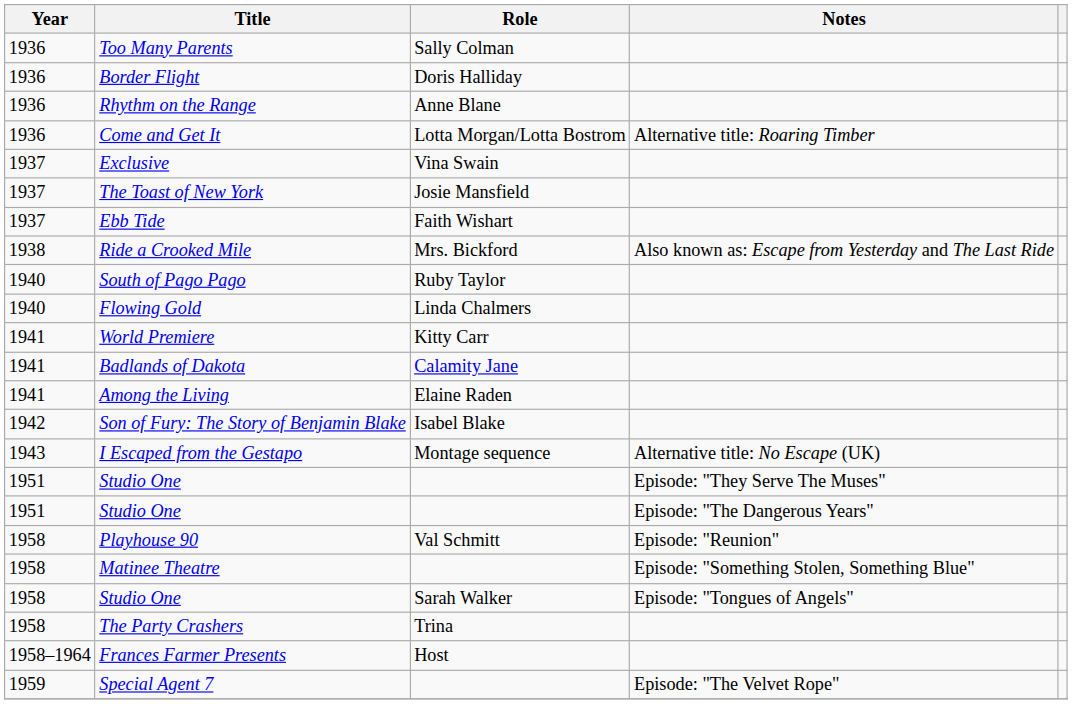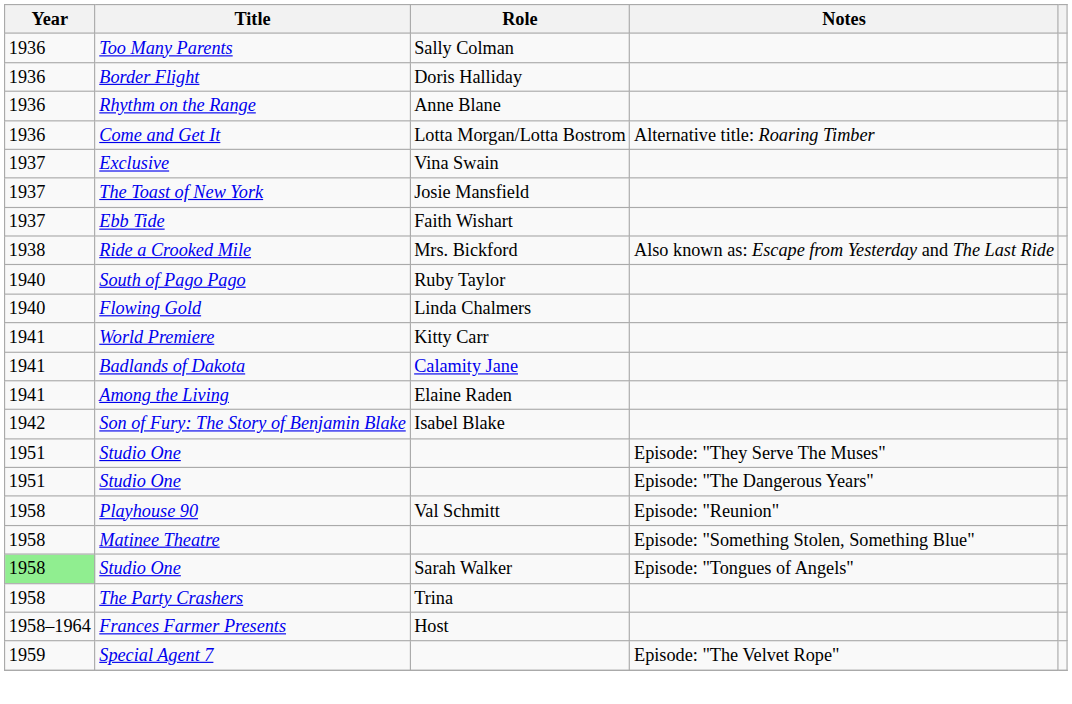- row: 1943 | I Escaped from the Gestapo | Montage sequence | Alternative title: No Escape (UK)
Studio One / Episode: "Tongues of Angels" | Year: no background -> lightgreen background
